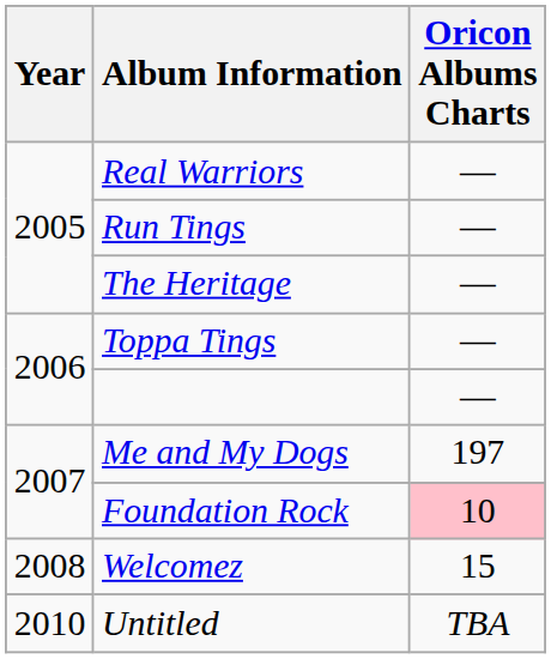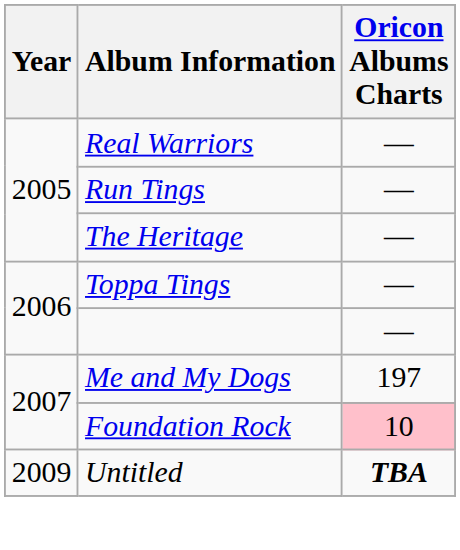- row: 2008 | Welcomez | 15
Untitled | Year: 2010 -> 2009
Untitled | Oricon Albums Charts: normal -> bold
